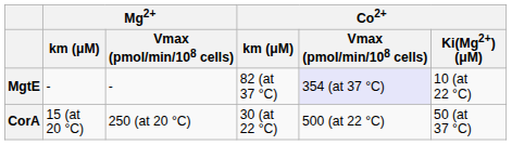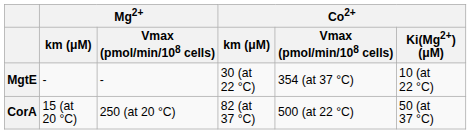MgtE | Co2+ / km (μM): 82 (at 37 °C) -> 30 (at 22 °C)
MgtE | Co2+ / Vmax (pmol/min/108 cells): lavender background -> no background
CorA | Co2+ / km (μM): 30 (at 22 °C) -> 82 (at 37 °C)
